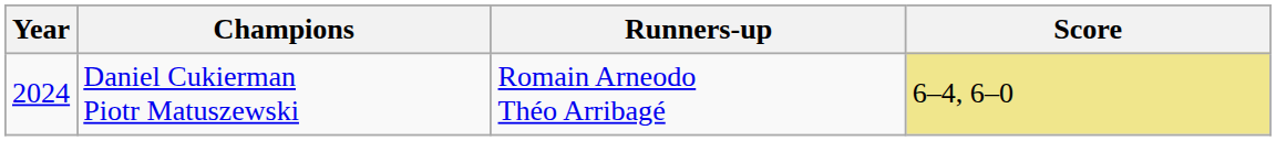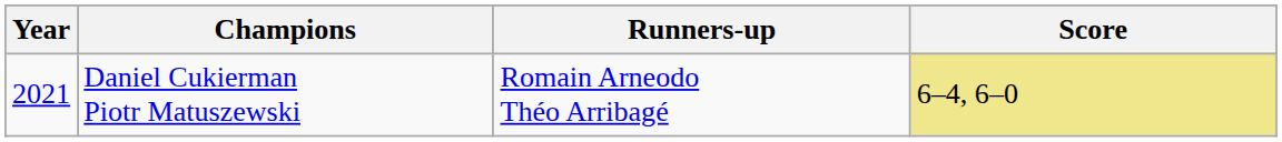Daniel Cukierman Piotr Matuszewski | Year: 2024 -> 2021
